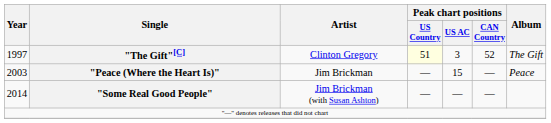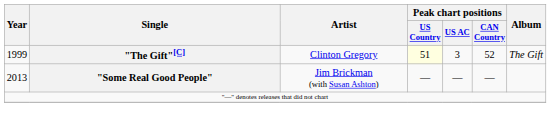"The Gift"[C] | Year: 1997 -> 1999
- row: 2003 | "Peace (Where the Heart Is)" | Jim Brickman | — | 15 | — | Peace
"Some Real Good People" | Year: 2014 -> 2013
